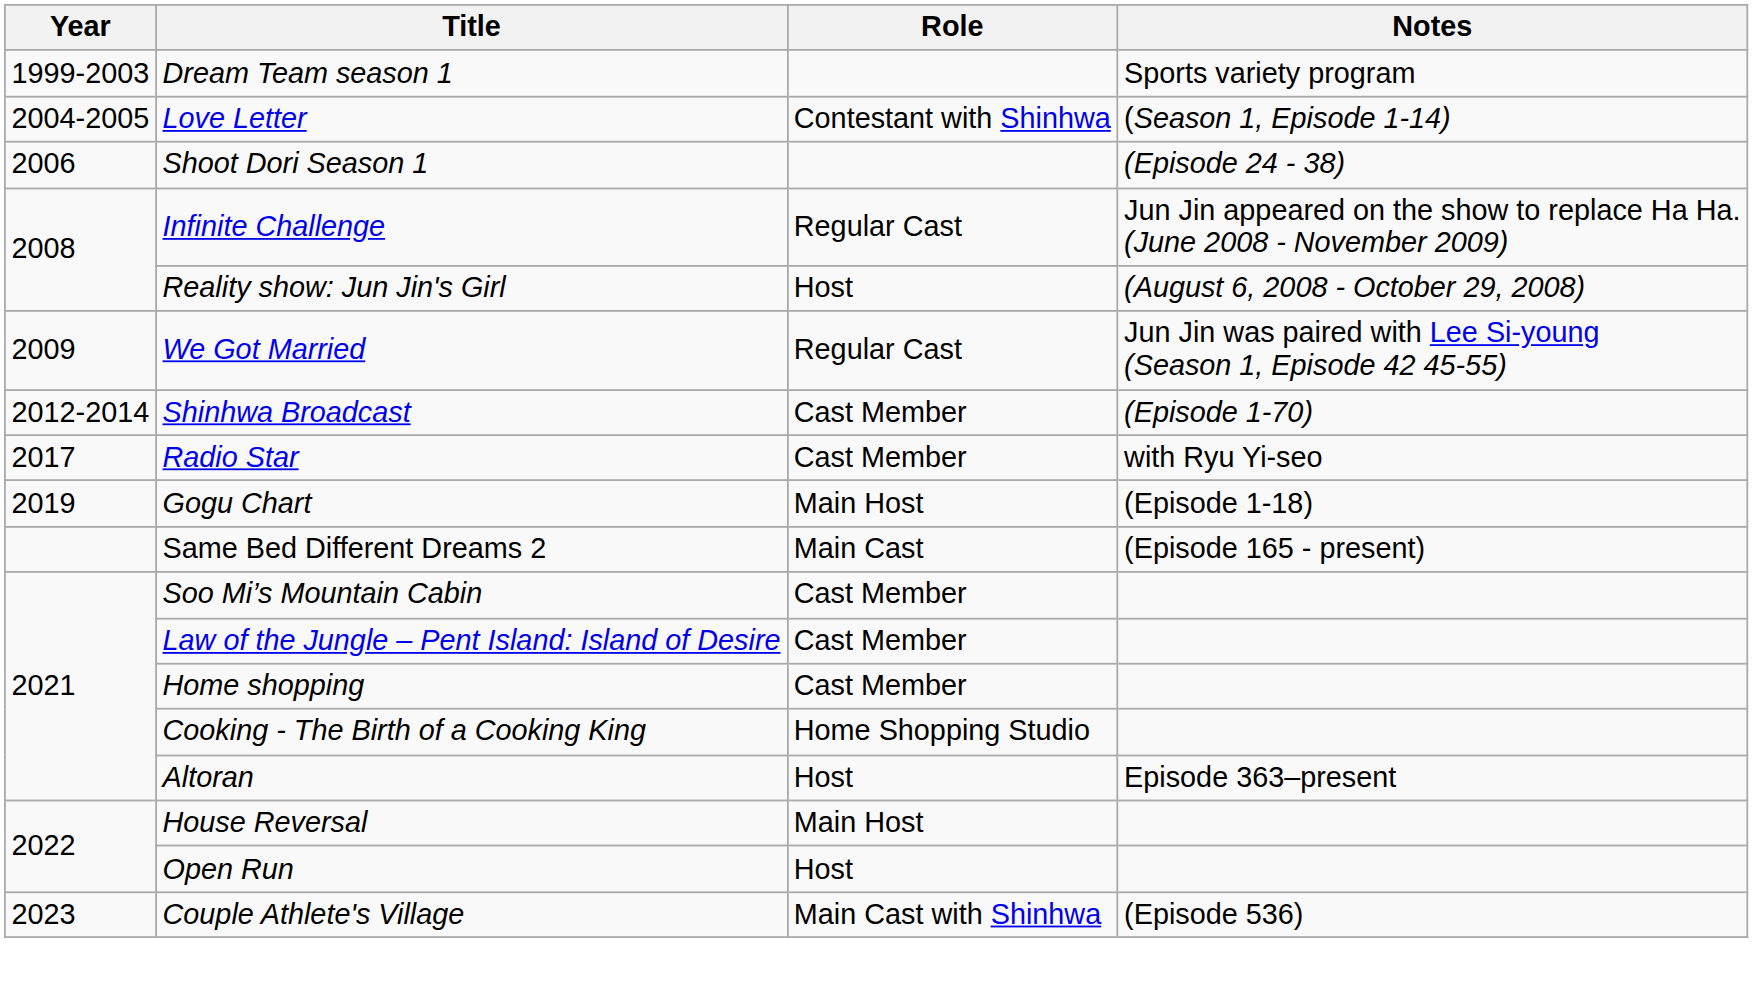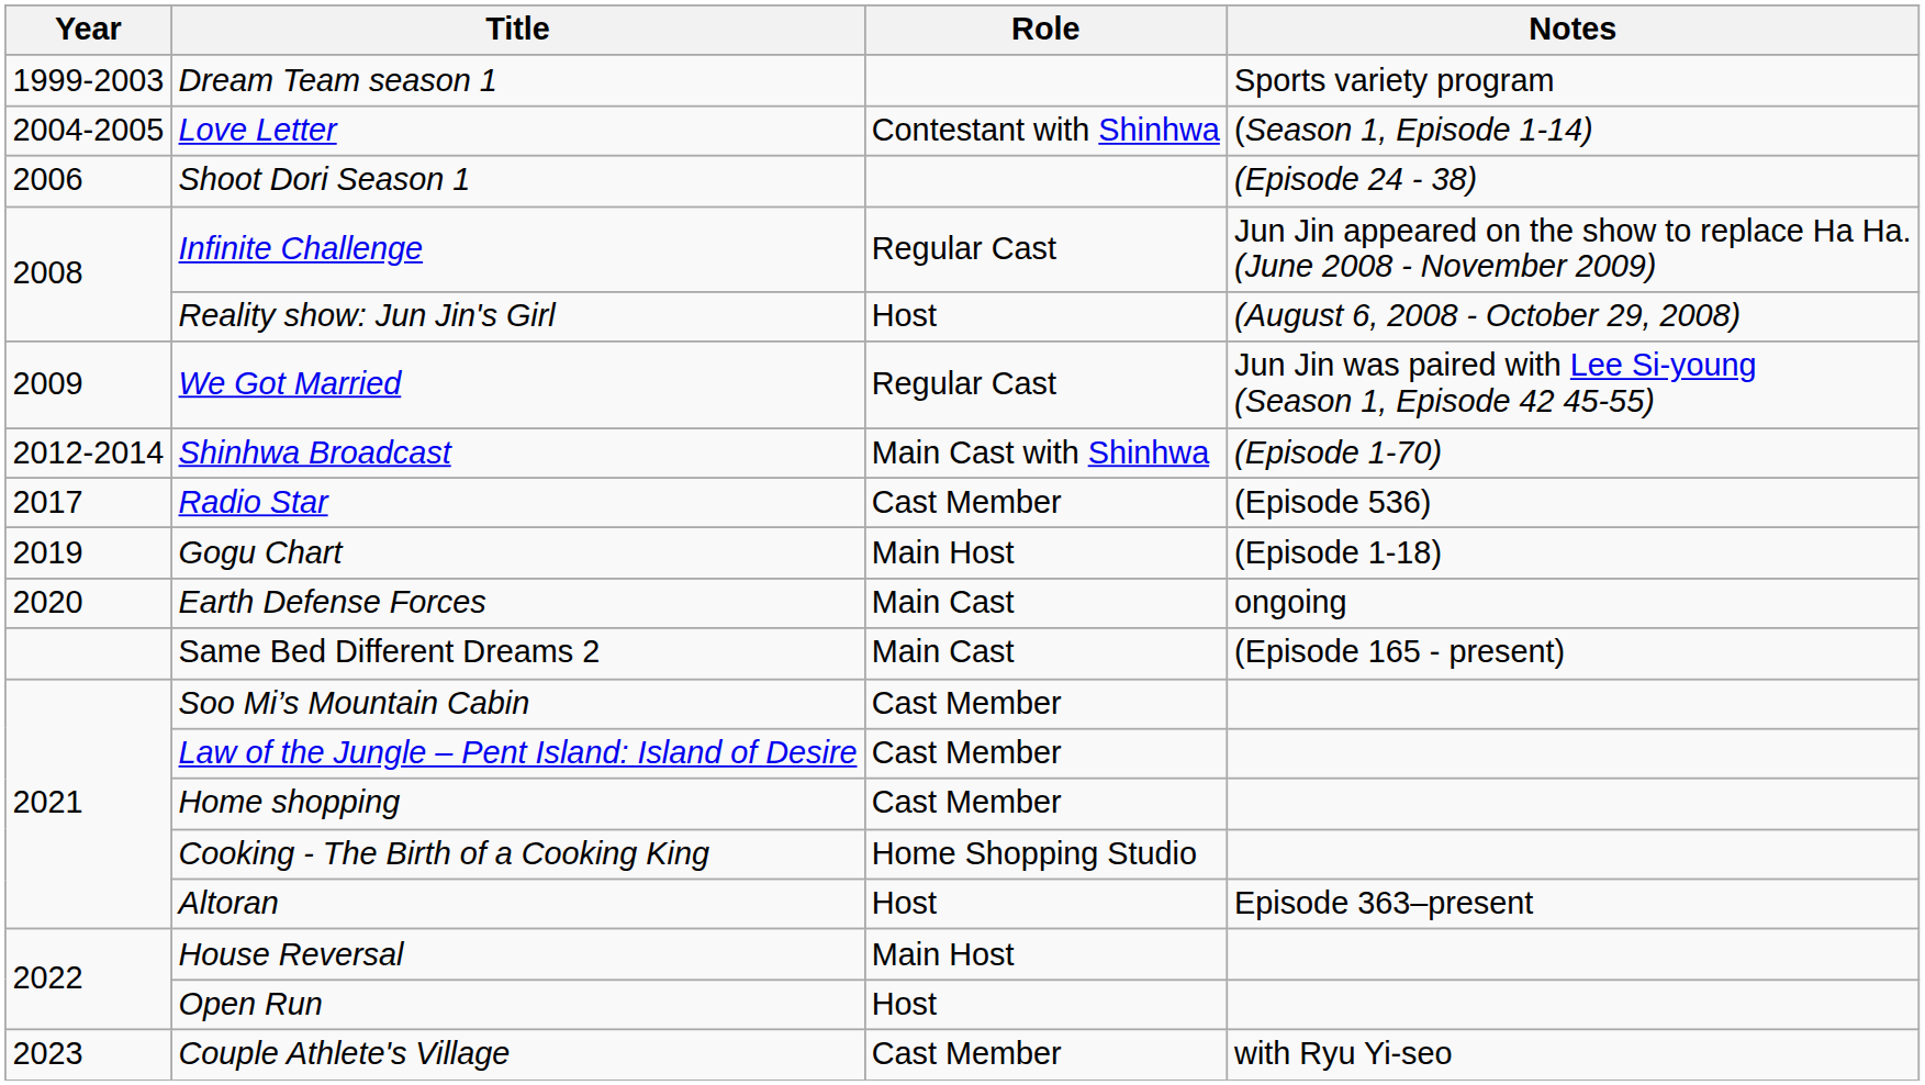Shinhwa Broadcast | Role: Cast Member -> Main Cast with Shinhwa
Radio Star | Notes: with Ryu Yi-seo -> (Episode 536)
+ row: 2020 | Earth Defense Forces | Main Cast | ongoing
Couple Athlete's Village | Role: Main Cast with Shinhwa -> Cast Member
Couple Athlete's Village | Notes: (Episode 536) -> with Ryu Yi-seo
